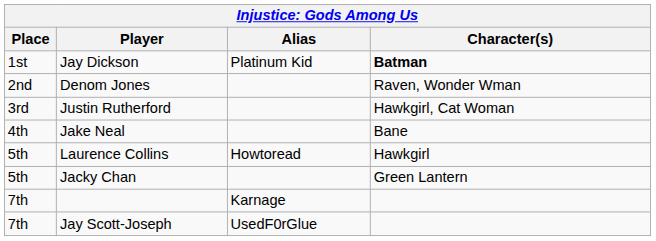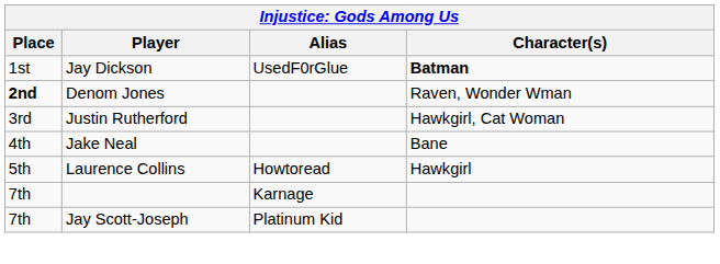Jay Dickson | Alias: Platinum Kid -> UsedF0rGlue
Denom Jones | Place: normal -> bold
- row: 5th | Jacky Chan | Green Lantern
Jay Scott-Joseph | Alias: UsedF0rGlue -> Platinum Kid
